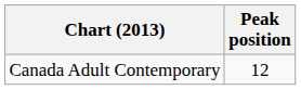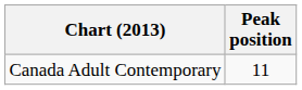Canada Adult Contemporary | Peak position: 12 -> 11
